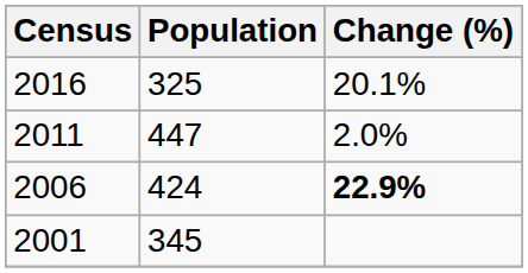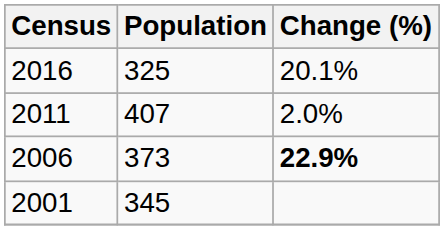2011 | Population: 447 -> 407
2006 | Population: 424 -> 373
